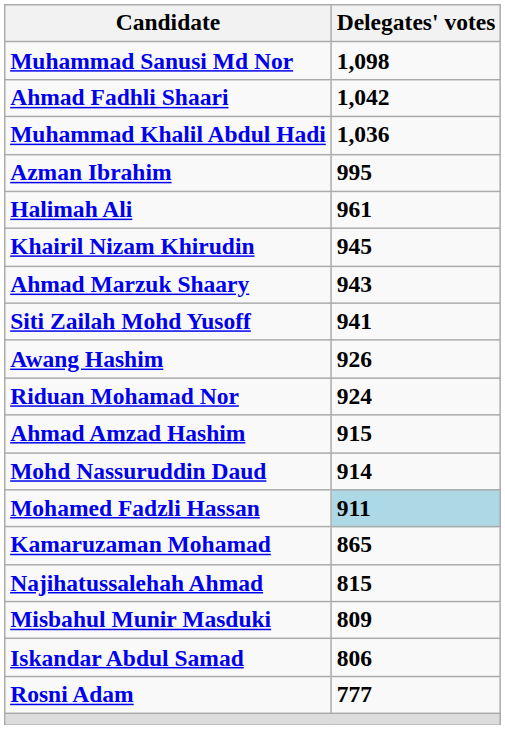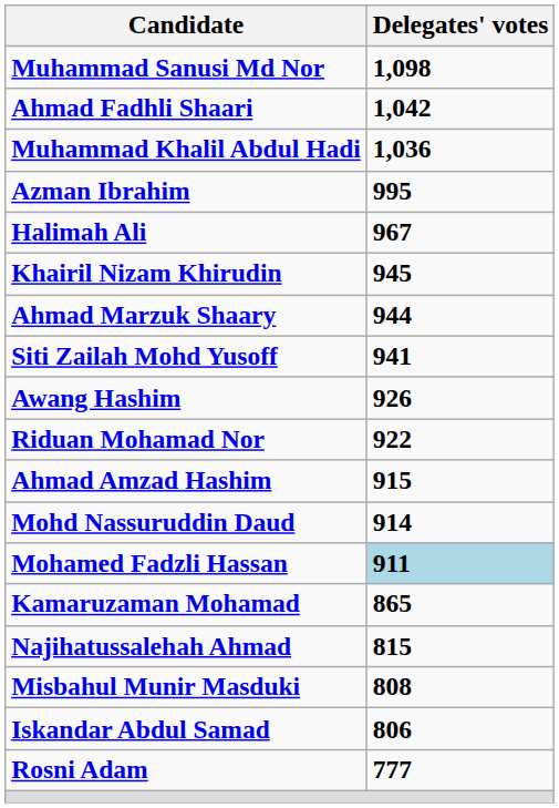Halimah Ali | Delegates' votes: 961 -> 967
Ahmad Marzuk Shaary | Delegates' votes: 943 -> 944
Riduan Mohamad Nor | Delegates' votes: 924 -> 922
Misbahul Munir Masduki | Delegates' votes: 809 -> 808
